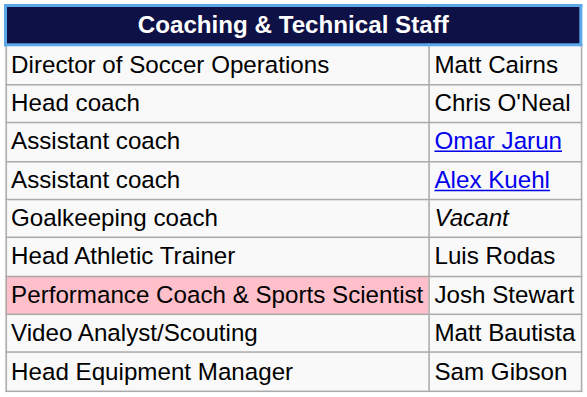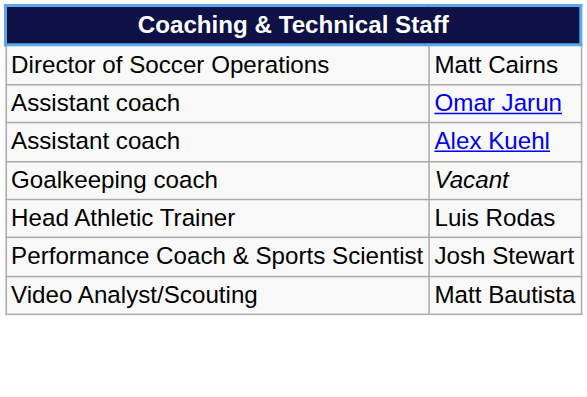- row: Head coach | Chris O'Neal
Josh Stewart | column 1: pink background -> no background
- row: Head Equipment Manager | Sam Gibson
